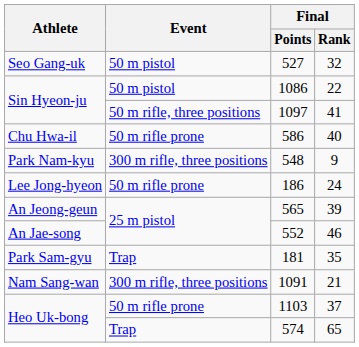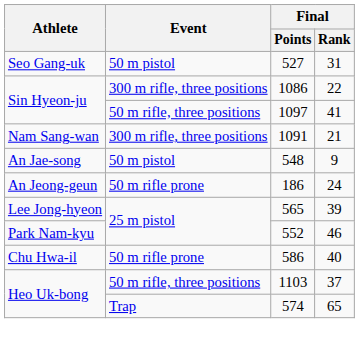527 | Final / Rank: 32 -> 31
1086 | Event: 50 m pistol -> 300 m rifle, three positions
rows swapped: 586 <-> 1091
548 | Athlete: Park Nam-kyu -> An Jae-song
548 | Event: 300 m rifle, three positions -> 50 m pistol
186 | Athlete: Lee Jong-hyeon -> An Jeong-geun
565 | Athlete: An Jeong-geun -> Lee Jong-hyeon
552 | Athlete: An Jae-song -> Park Nam-kyu
- row: Park Sam-gyu | Trap | 181 | 35
1103 | Event: 50 m rifle prone -> 50 m rifle, three positions
